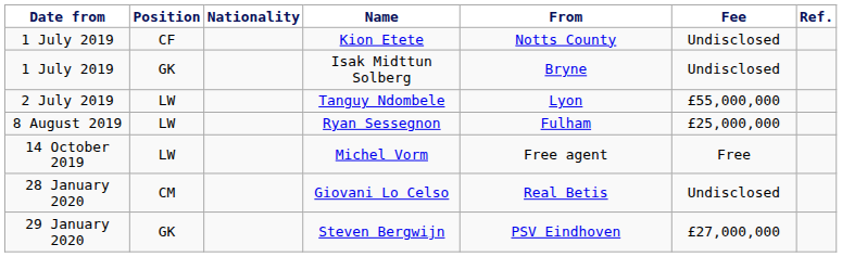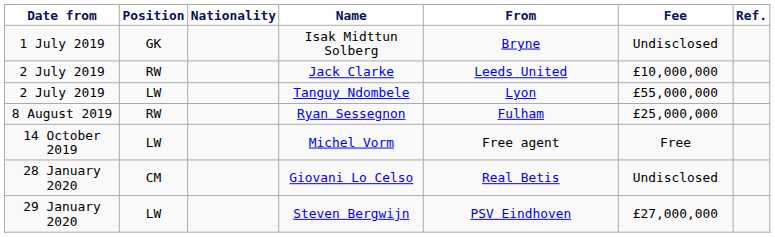- row: 1 July 2019 | CF | Kion Etete | Notts County | Undisclosed
+ row: 2 July 2019 | RW | Jack Clarke | Leeds United | £10,000,000
Ryan Sessegnon | Position: LW -> RW
Steven Bergwijn | Position: GK -> LW
